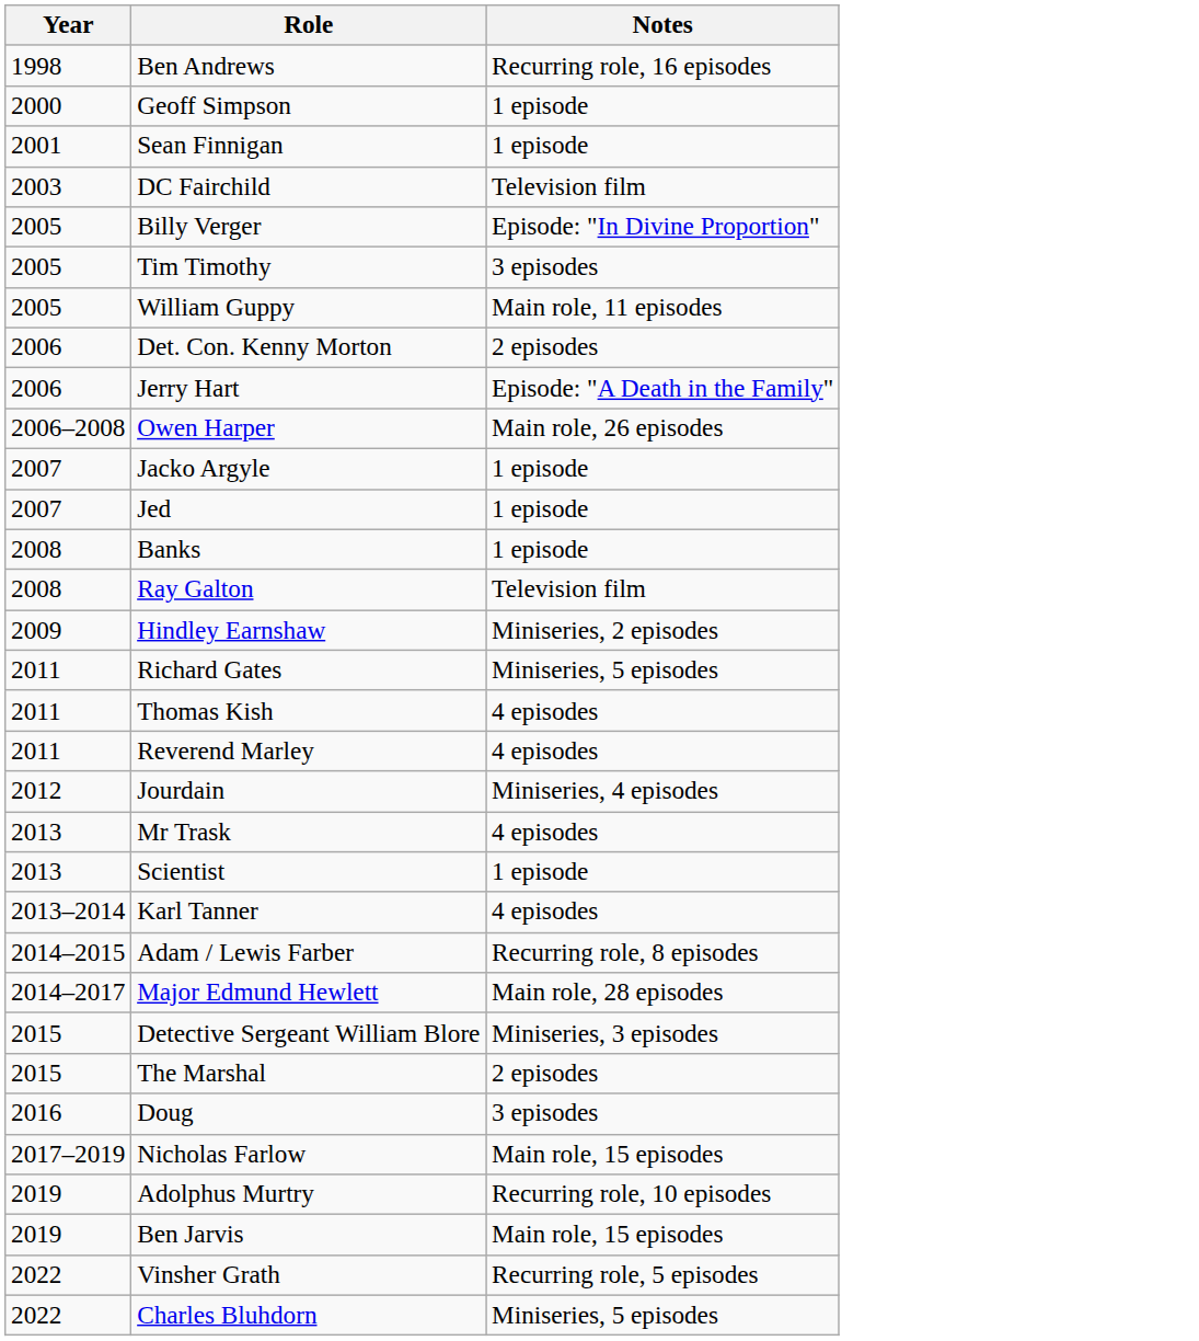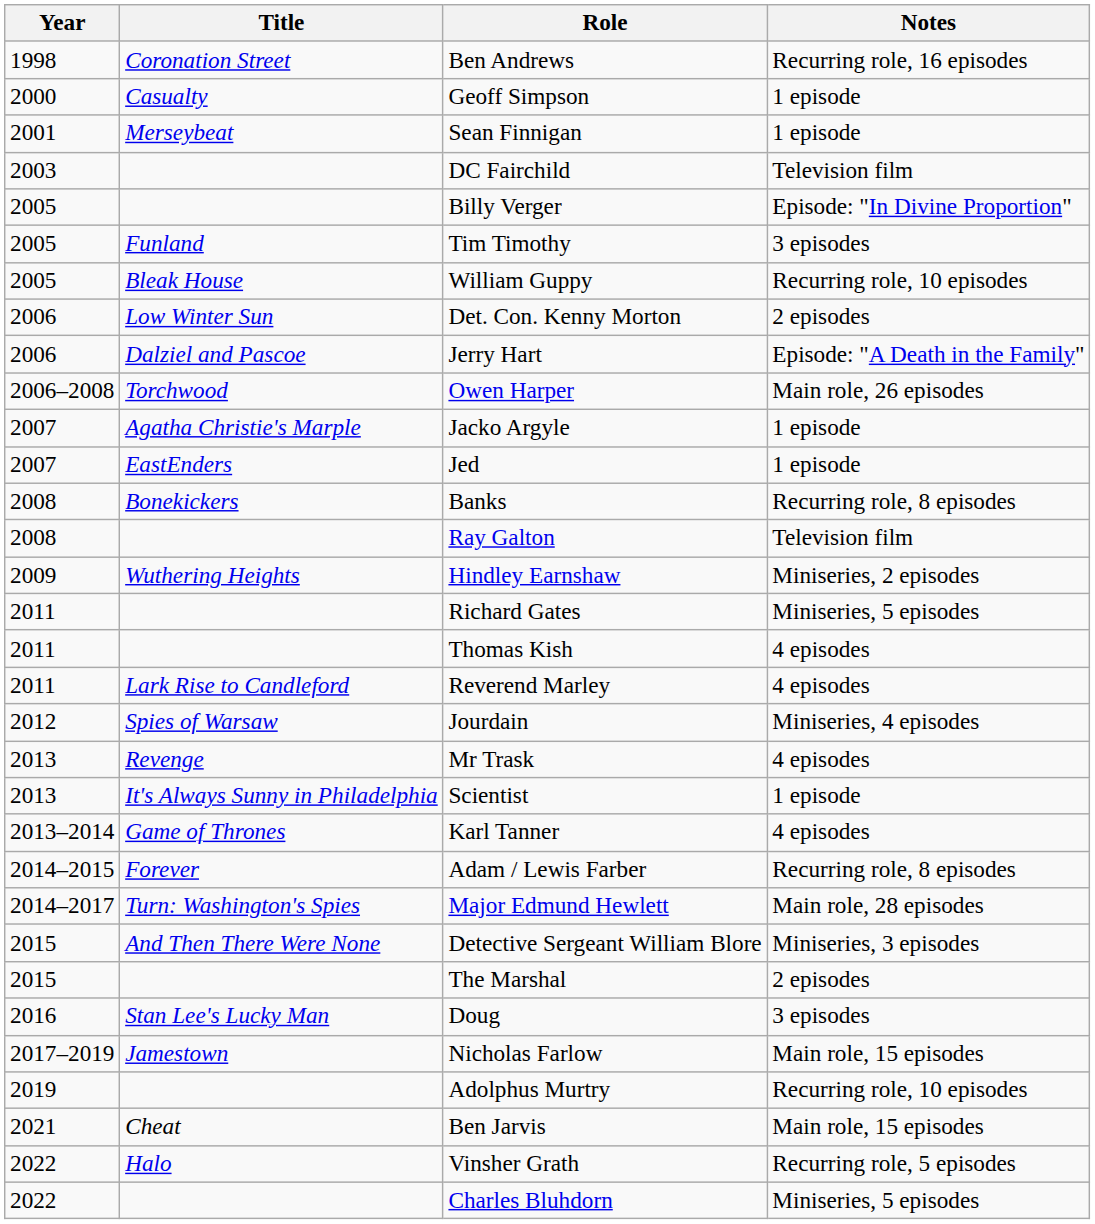+ column: Title | Coronation Street | Casualty | Merseybeat | Funland | Bleak House | Low Winter Sun | Dalziel and Pascoe | Torchwood | Agatha Christie's Marple | EastEnders | Bonekickers | Wuthering Heights | Lark Rise to Candleford | Spies of Warsaw | Revenge | It's Always Sunny in Philadelphia | Game of Thrones | Forever | Turn: Washington's Spies | And Then There Were None | Stan Lee's Lucky Man | Jamestown | Cheat | Halo
William Guppy | Notes: Main role, 11 episodes -> Recurring role, 10 episodes
Banks | Notes: 1 episode -> Recurring role, 8 episodes
Ben Jarvis | Year: 2019 -> 2021
